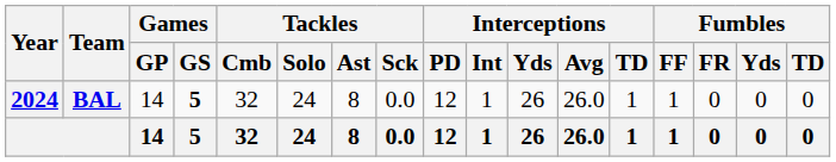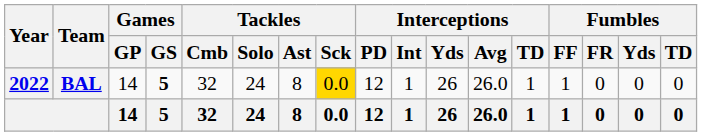BAL | Year: 2024 -> 2022
BAL | Tackles / Sck: no background -> gold background
